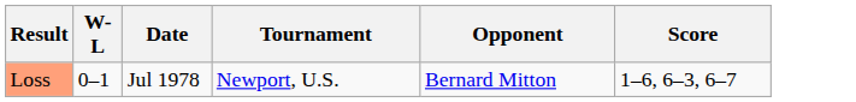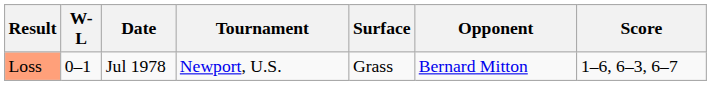+ column: Surface | Grass
